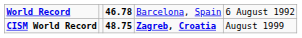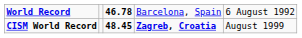CISM World Record | column 3: 48.75 -> 48.45
